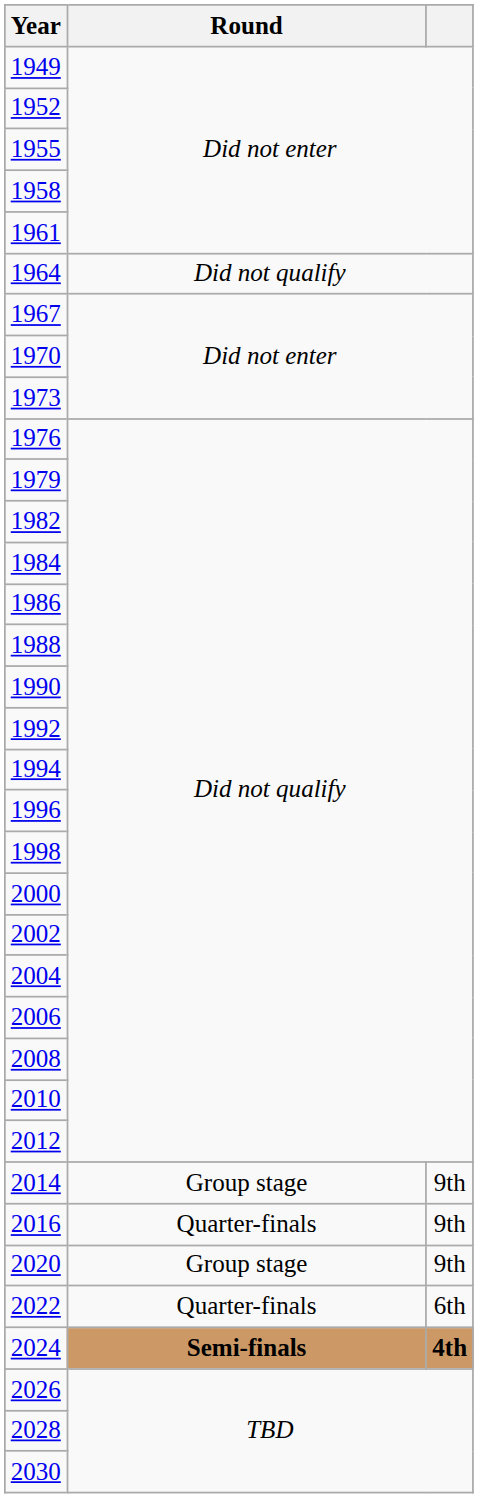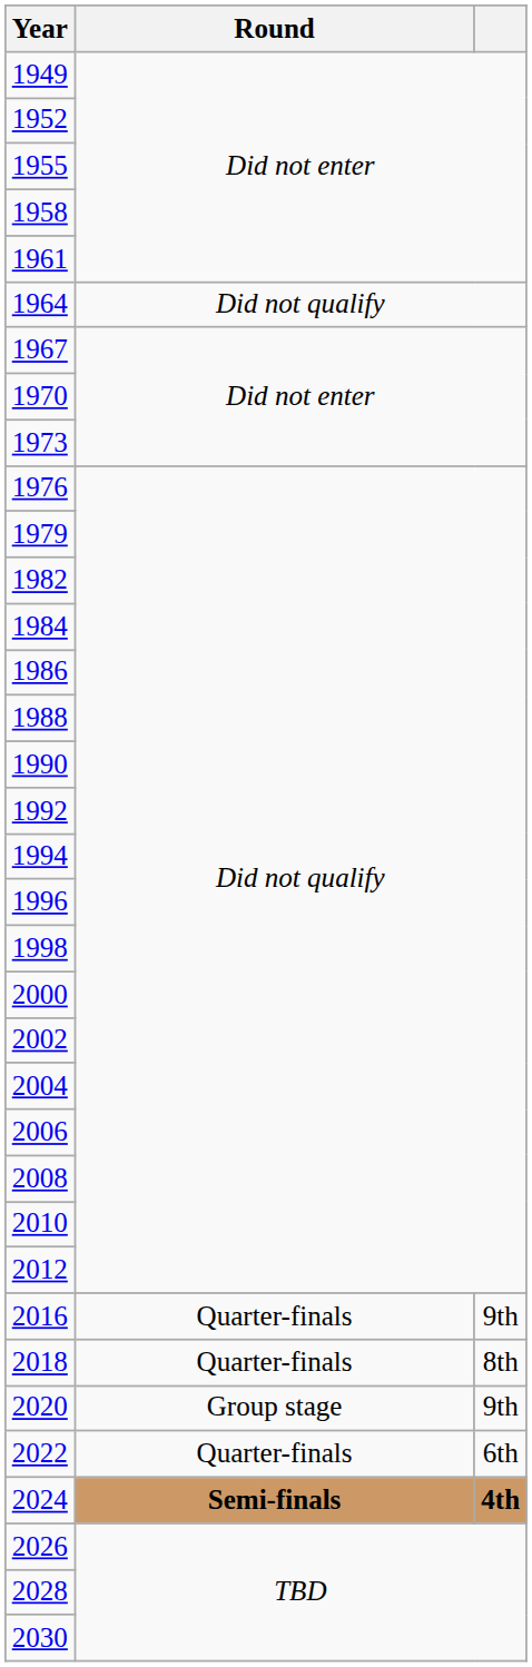- row: 2014 | Group stage | 9th
+ row: 2018 | Quarter-finals | 8th
